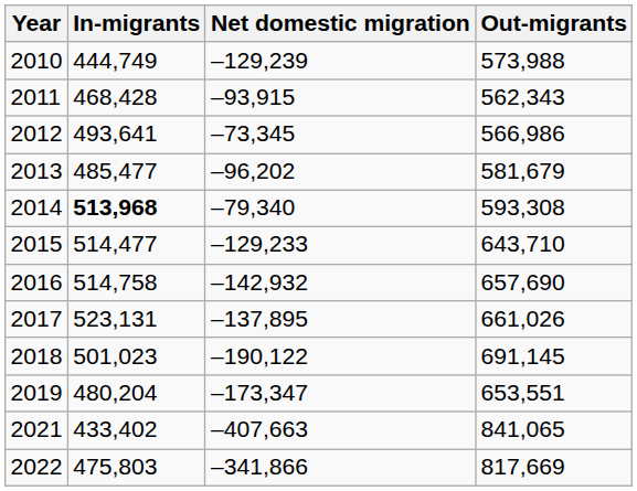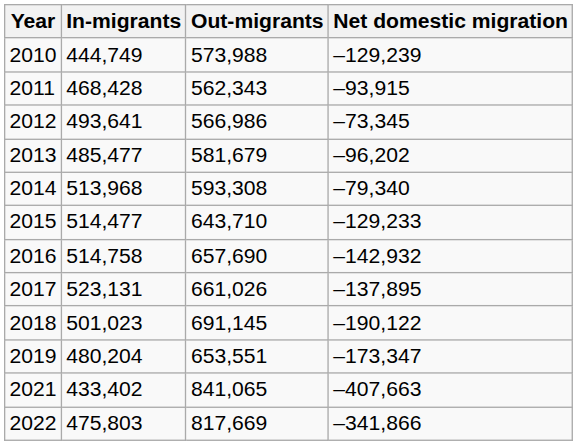columns swapped: Out-migrants <-> Net domestic migration
2014 | In-migrants: bold -> normal
